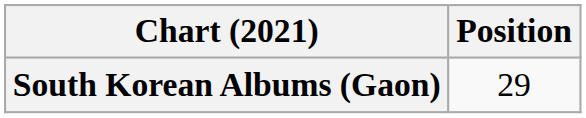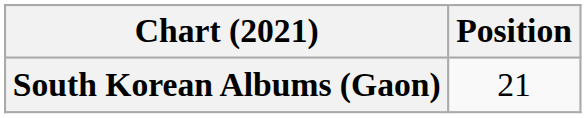South Korean Albums (Gaon) | Position: 29 -> 21
